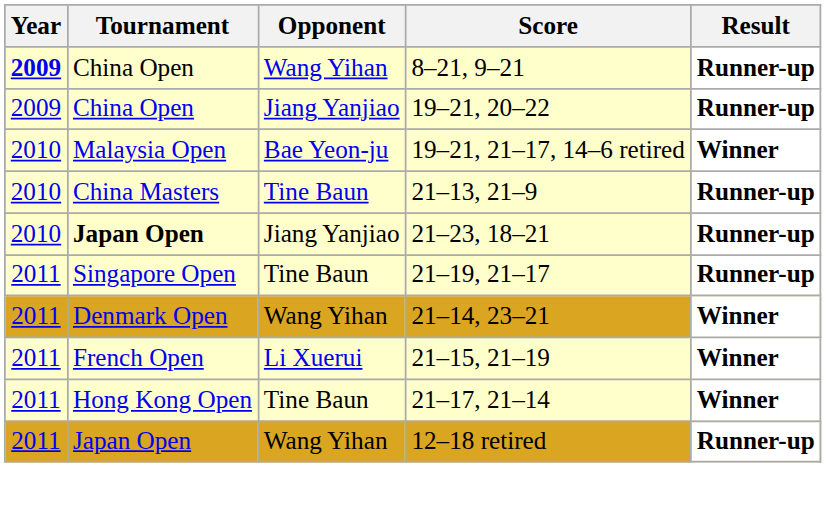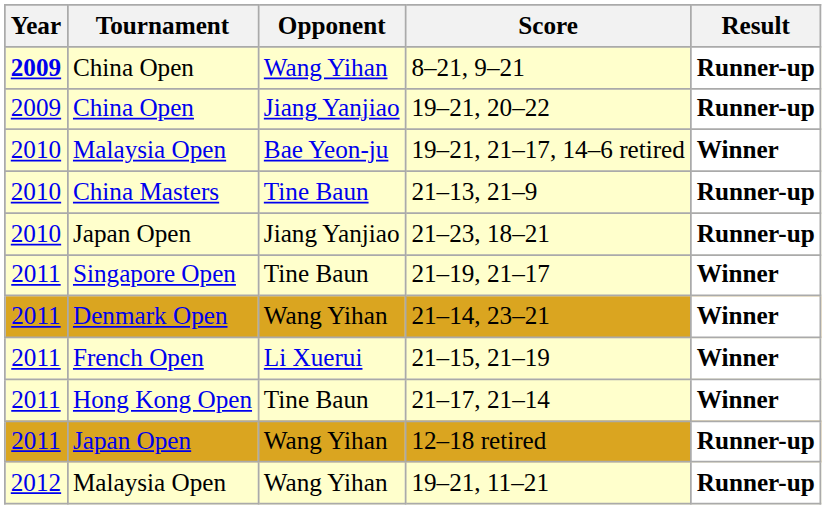21–23, 18–21 | Tournament: bold -> normal
21–19, 21–17 | Result: Runner-up -> Winner
+ row: 2012 | Malaysia Open | Wang Yihan | 19–21, 11–21 | Runner-up
